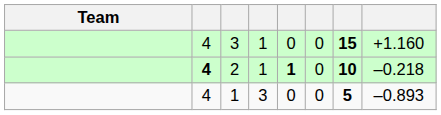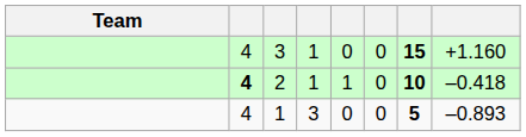2 | column 5: bold -> normal
2 | column 8: –0.218 -> –0.418
